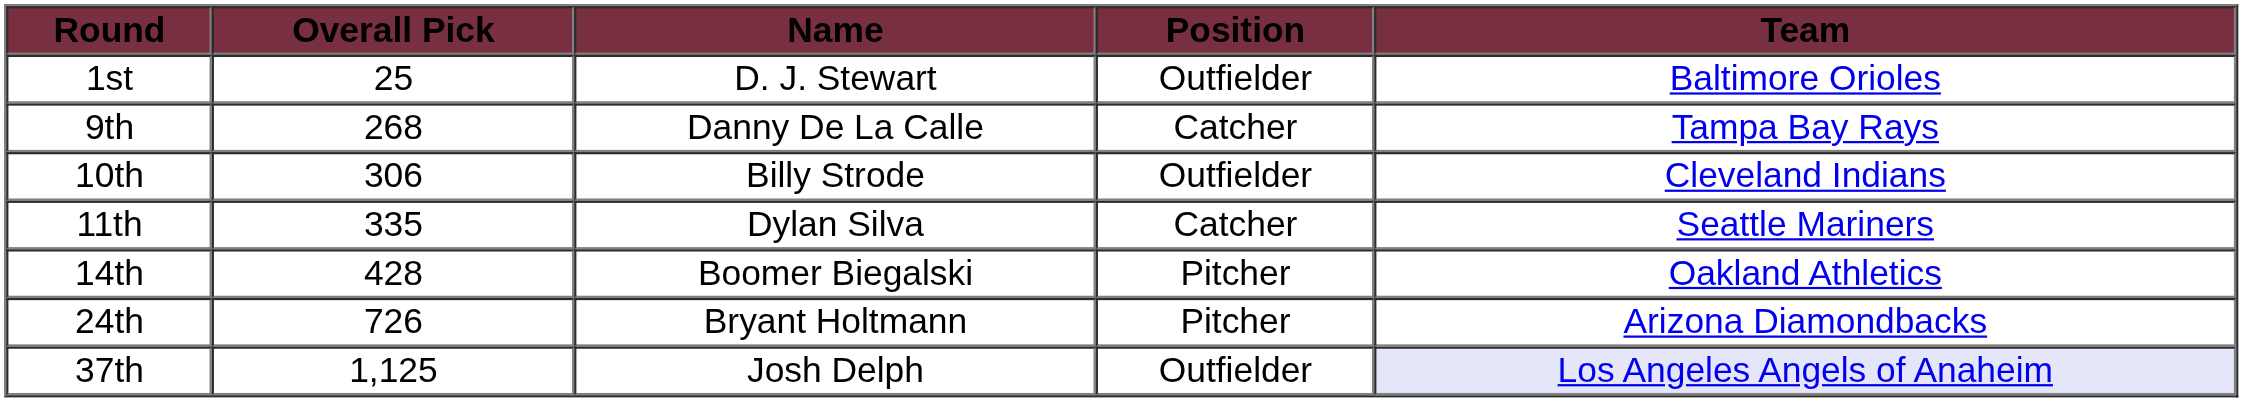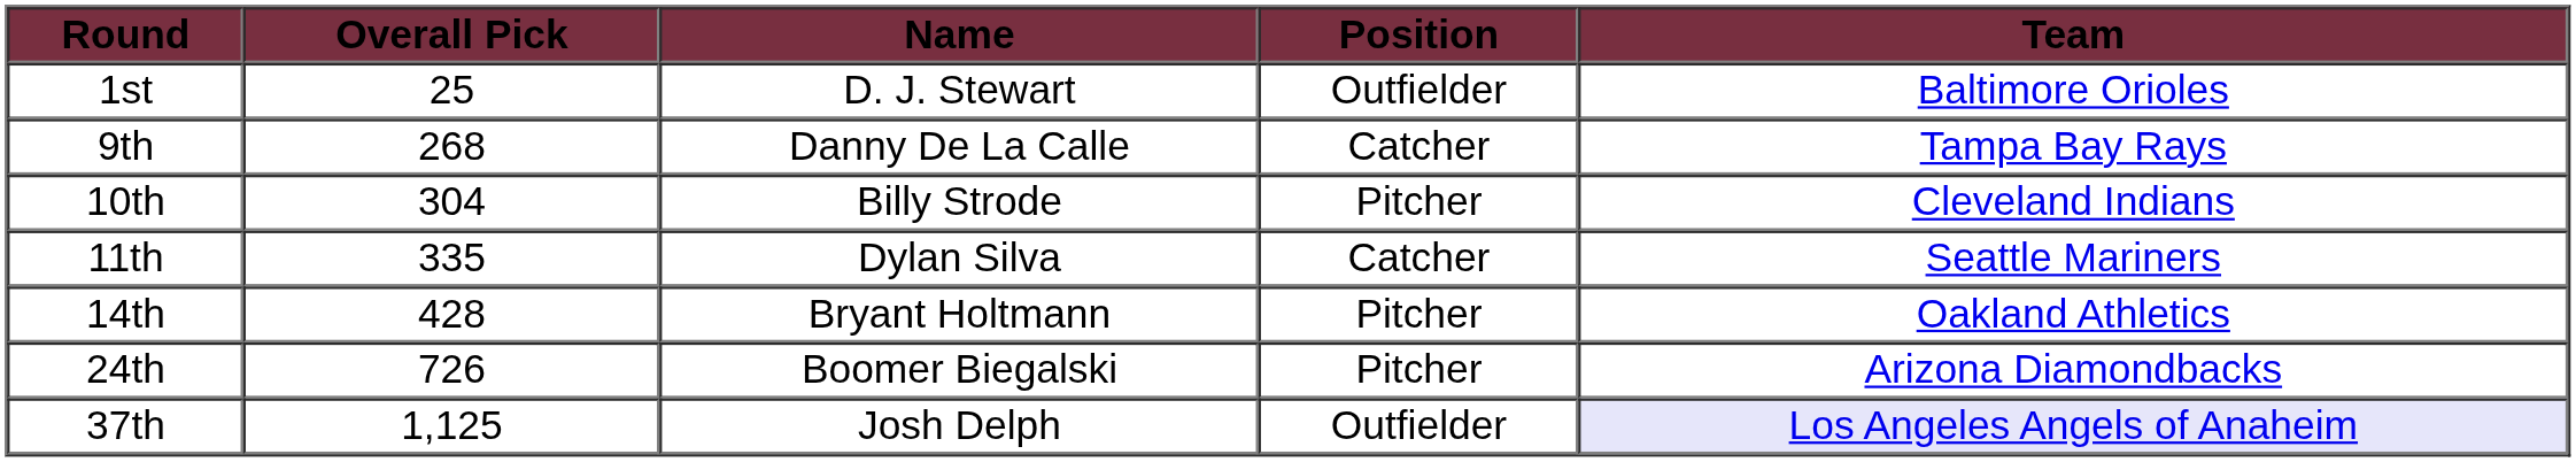10th | Overall Pick: 306 -> 304
10th | Position: Outfielder -> Pitcher
14th | Name: Boomer Biegalski -> Bryant Holtmann
24th | Name: Bryant Holtmann -> Boomer Biegalski
